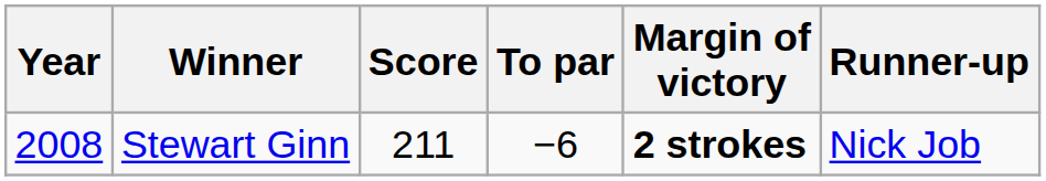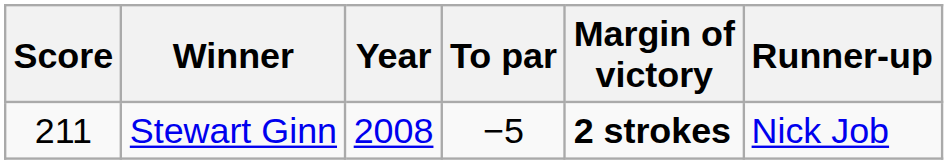columns swapped: Year <-> Score
Stewart Ginn | To par: −6 -> −5
